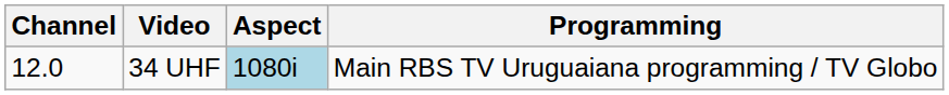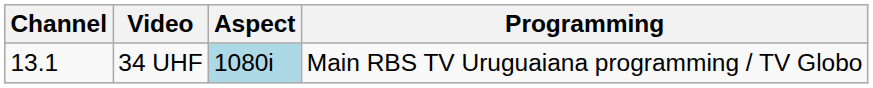34 UHF | Channel: 12.0 -> 13.1
